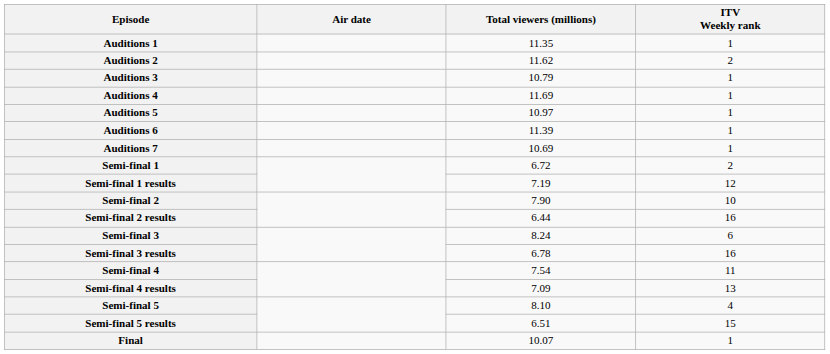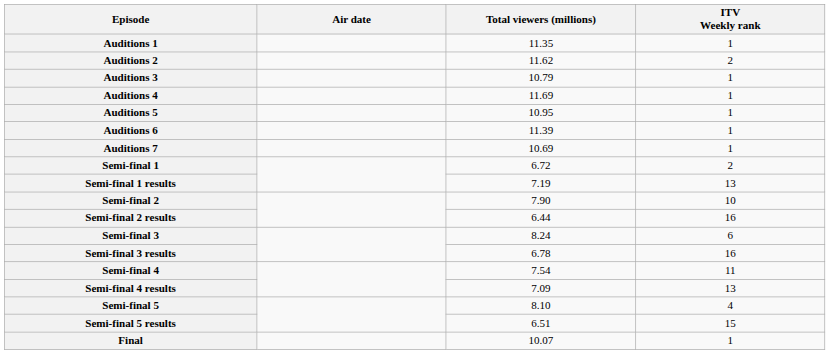Auditions 5 | Total viewers (millions): 10.97 -> 10.95
Semi-final 1 results | ITV Weekly rank: 12 -> 13
